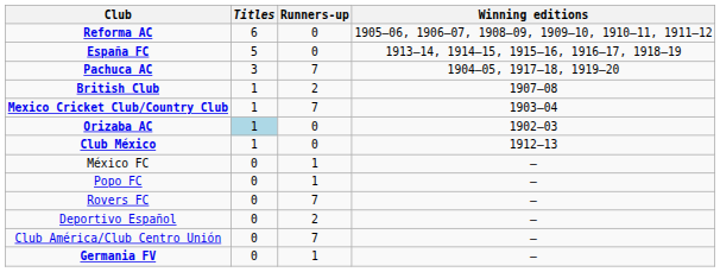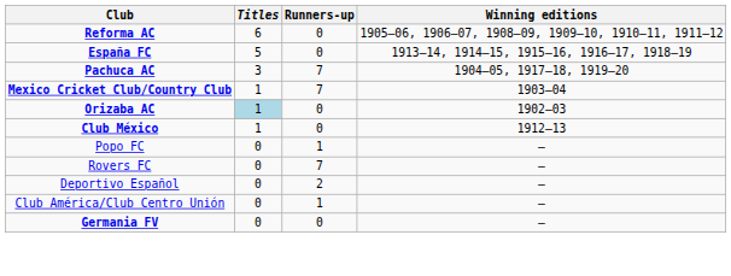- row: British Club | 1 | 2 | 1907–08
- row: México FC | 0 | 1 | –
Club América/Club Centro Unión | Runners-up: 7 -> 1
Germania FV | Runners-up: 1 -> 0
